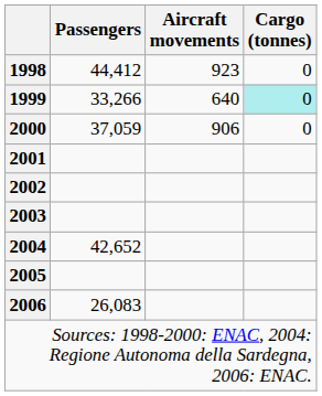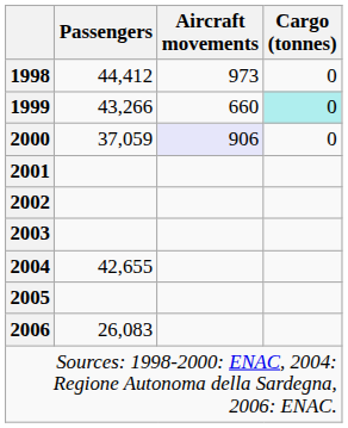1998 | Aircraft movements: 923 -> 973
1999 | Passengers: 33,266 -> 43,266
1999 | Aircraft movements: 640 -> 660
2000 | Aircraft movements: no background -> lavender background
2004 | Passengers: 42,652 -> 42,655
